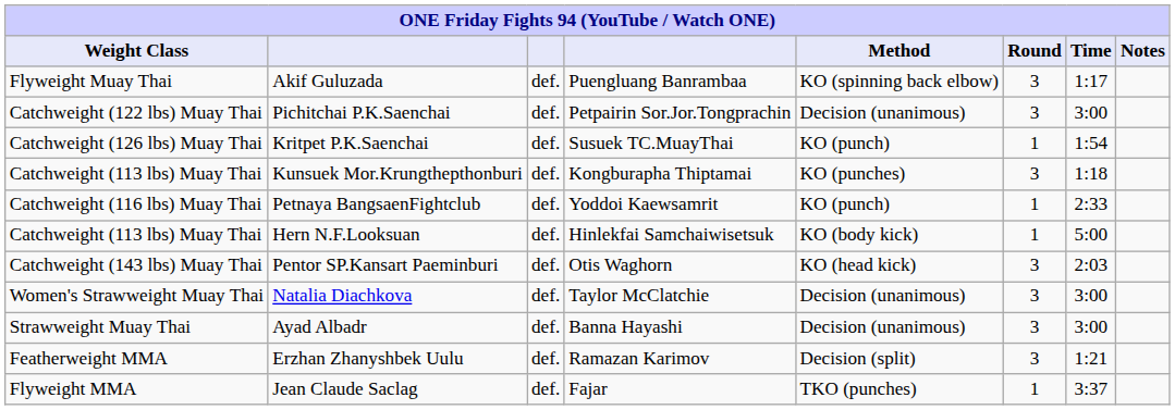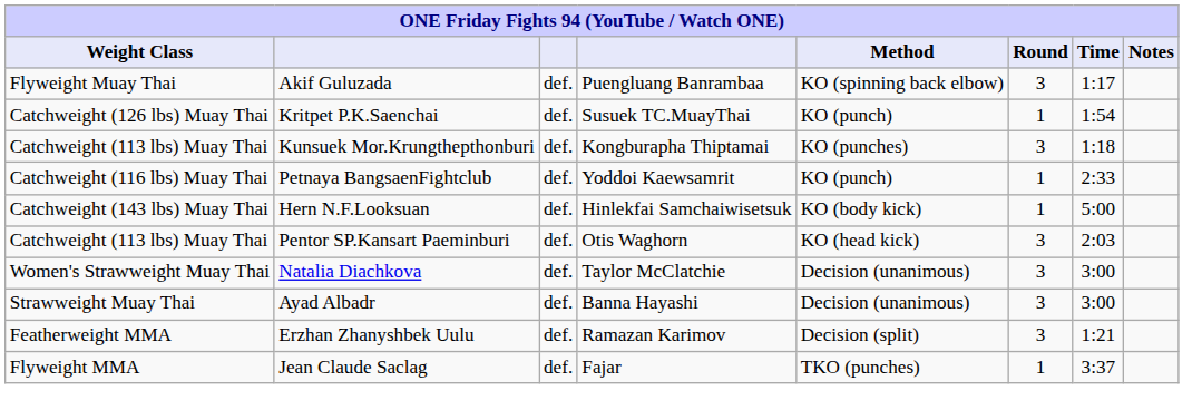- row: Catchweight (122 lbs) Muay Thai | Pichitchai P.K.Saenchai | def. | Petpairin Sor.Jor.Tongprachin | Decision (unanimous) | 3 | 3:00
Hern N.F.Looksuan | Weight Class: Catchweight (113 lbs) Muay Thai -> Catchweight (143 lbs) Muay Thai
Pentor SP.Kansart Paeminburi | Weight Class: Catchweight (143 lbs) Muay Thai -> Catchweight (113 lbs) Muay Thai
